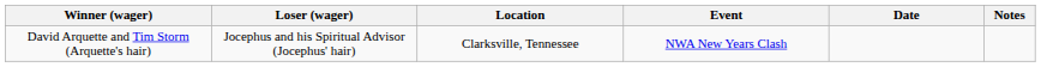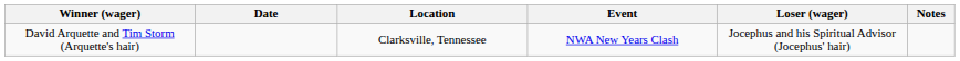columns swapped: Loser (wager) <-> Date
